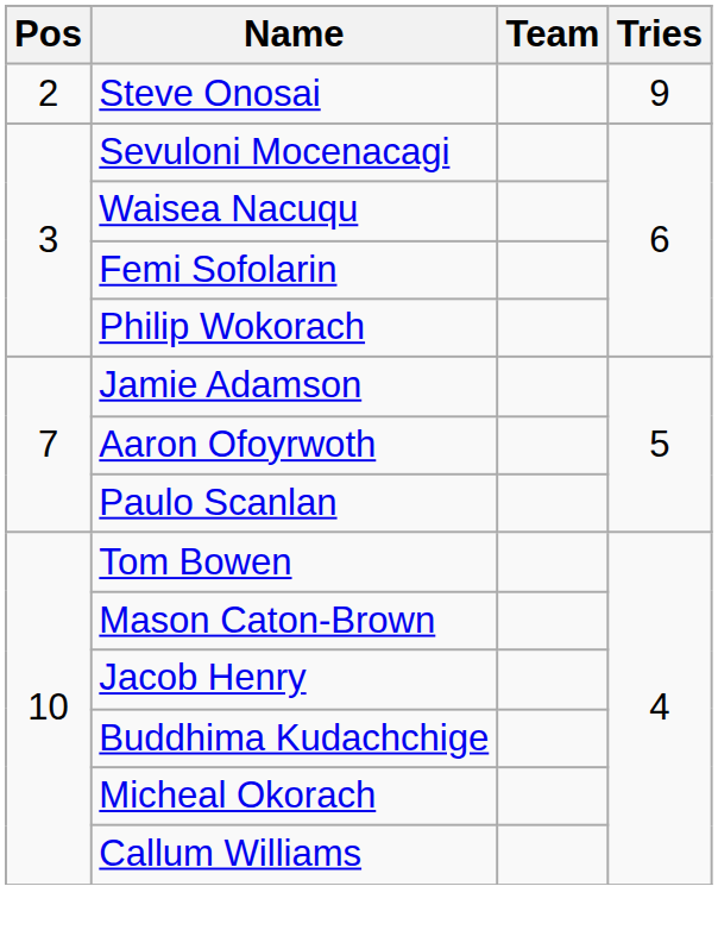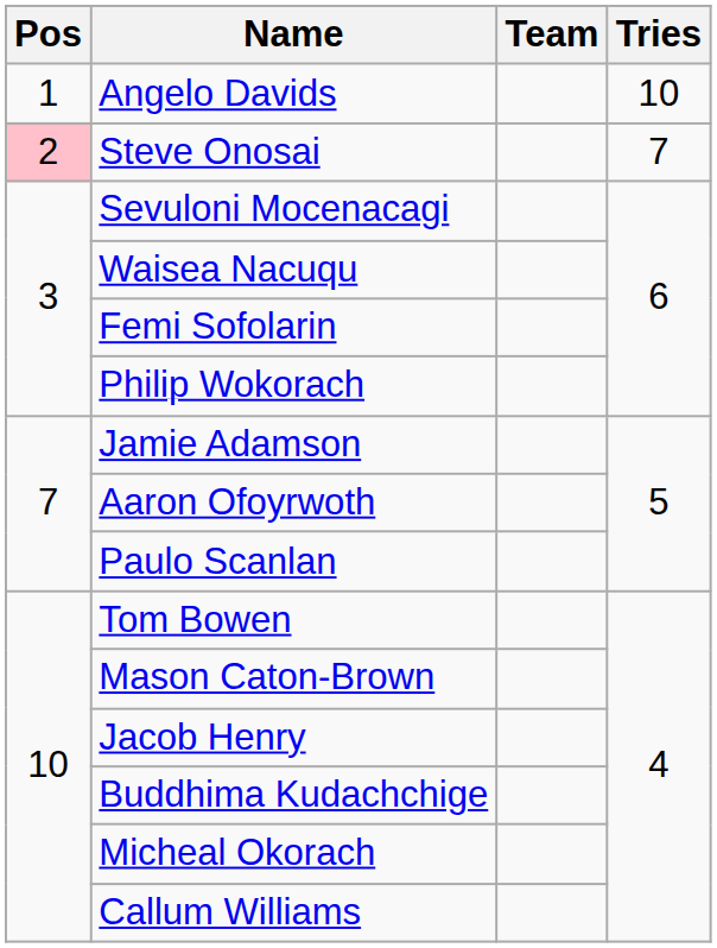+ row: 1 | Angelo Davids | 10
Steve Onosai | Pos: no background -> pink background
Steve Onosai | Tries: 9 -> 7
